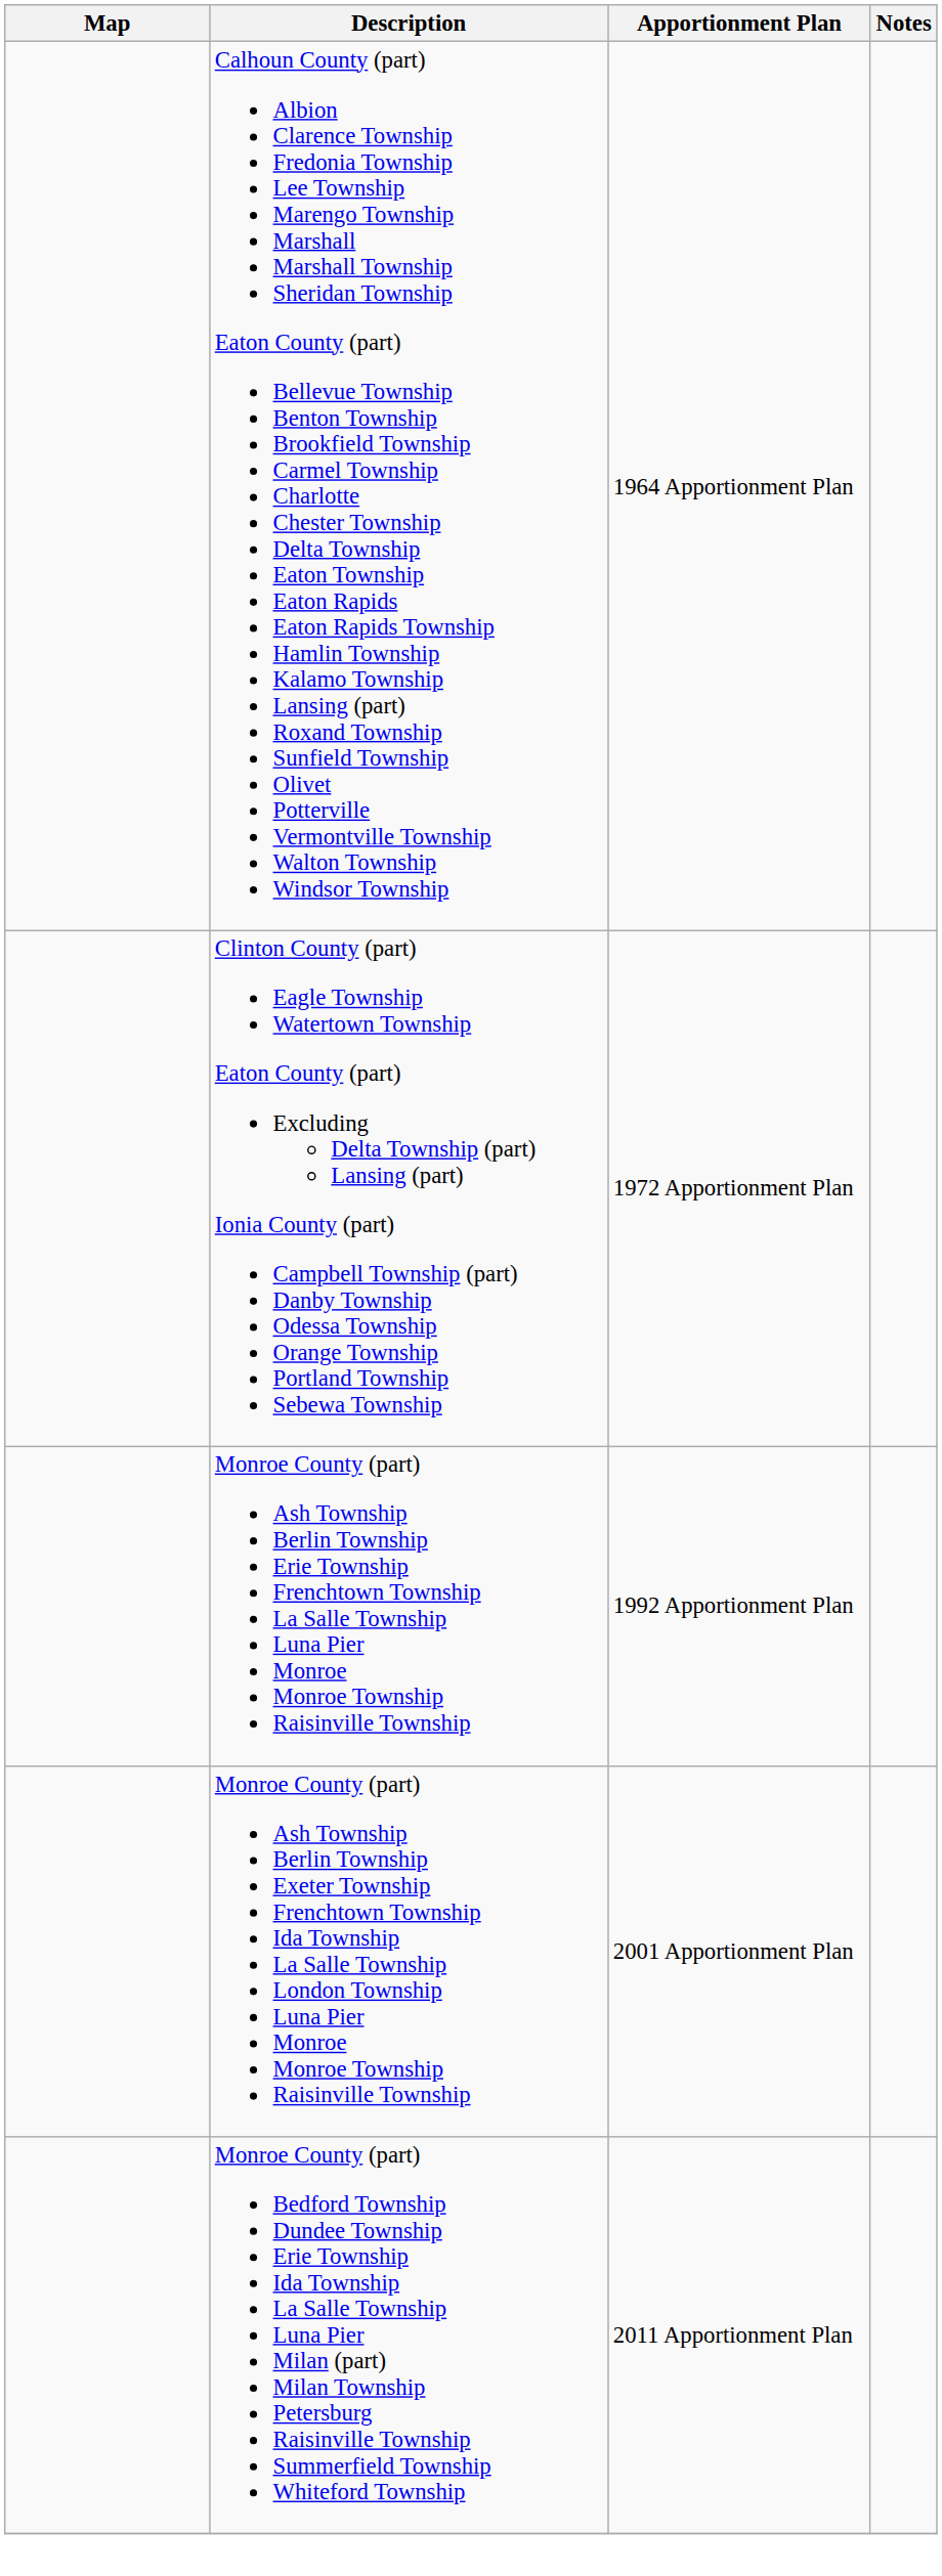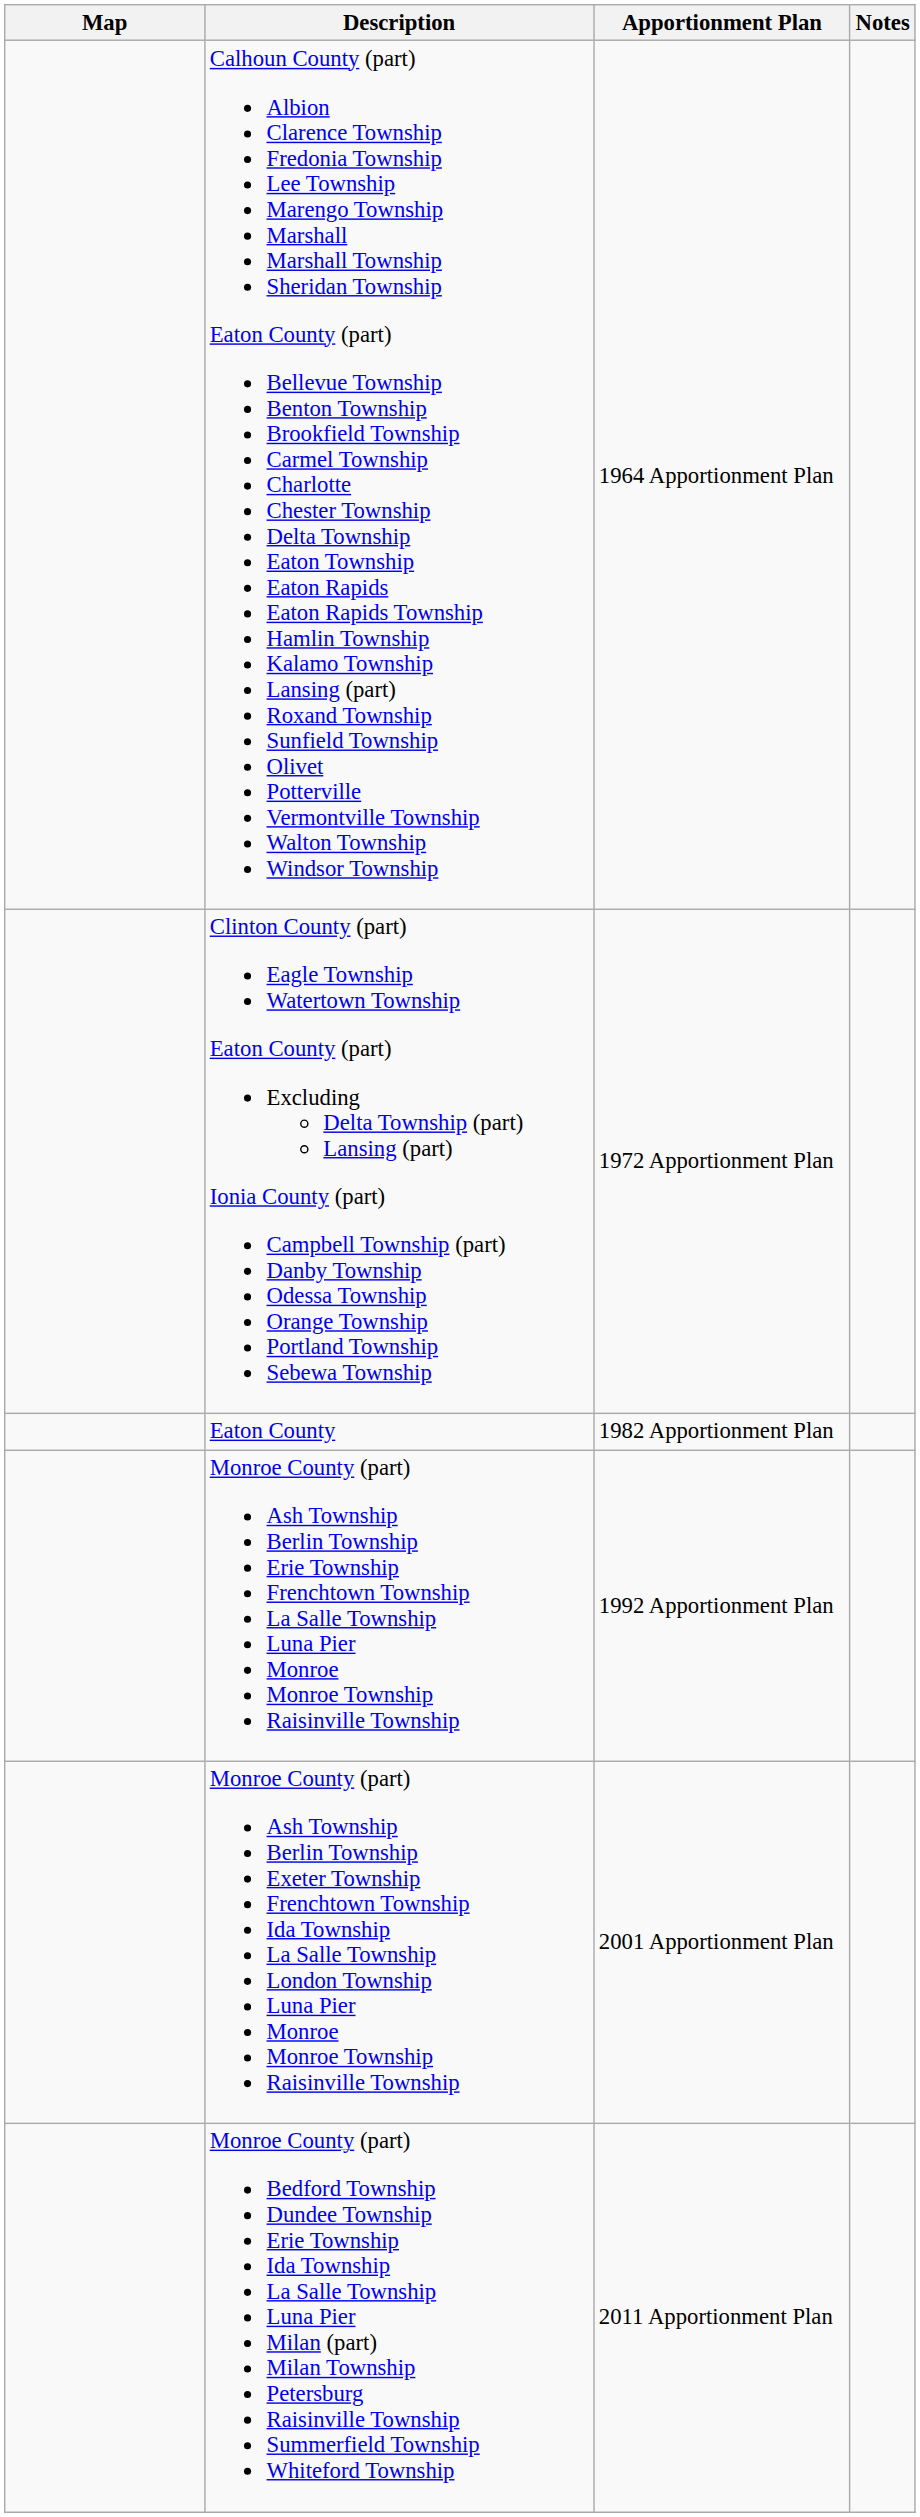+ row: Eaton County | 1982 Apportionment Plan
